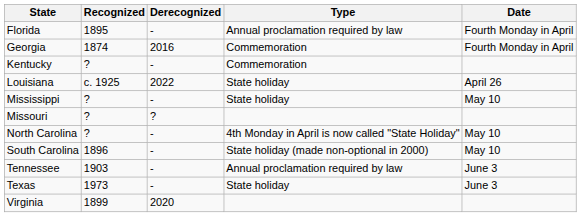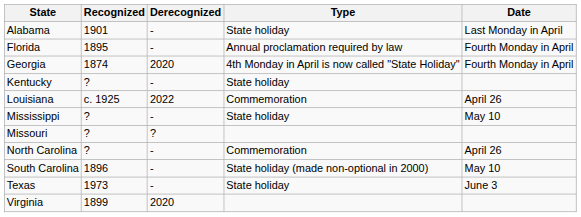+ row: Alabama | 1901 | - | State holiday | Last Monday in April
Georgia | Derecognized: 2016 -> 2020
Georgia | Type: Commemoration -> 4th Monday in April is now called "State Holiday"
Kentucky | Type: Commemoration -> State holiday
Louisiana | Type: State holiday -> Commemoration
North Carolina | Type: 4th Monday in April is now called "State Holiday" -> Commemoration
North Carolina | Date: May 10 -> April 26
- row: Tennessee | 1903 | - | Annual proclamation required by law | June 3
